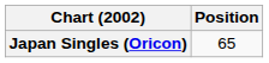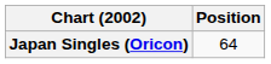Japan Singles (Oricon) | Position: 65 -> 64
